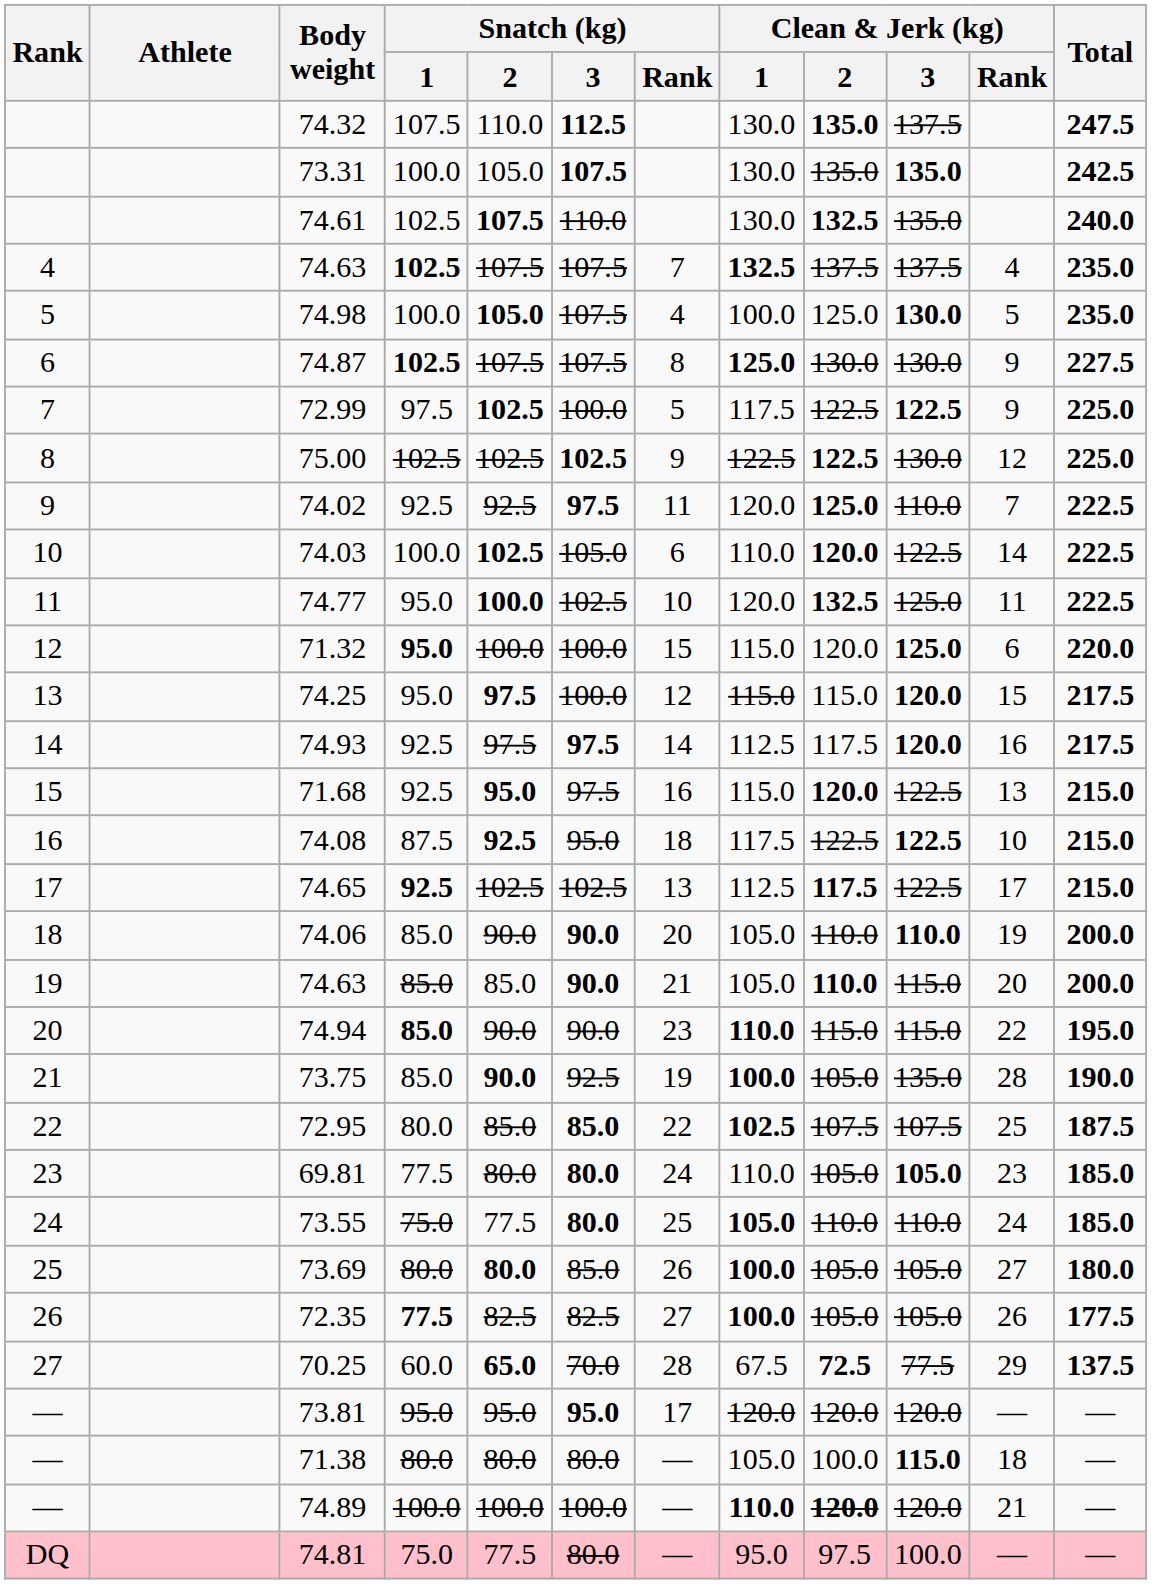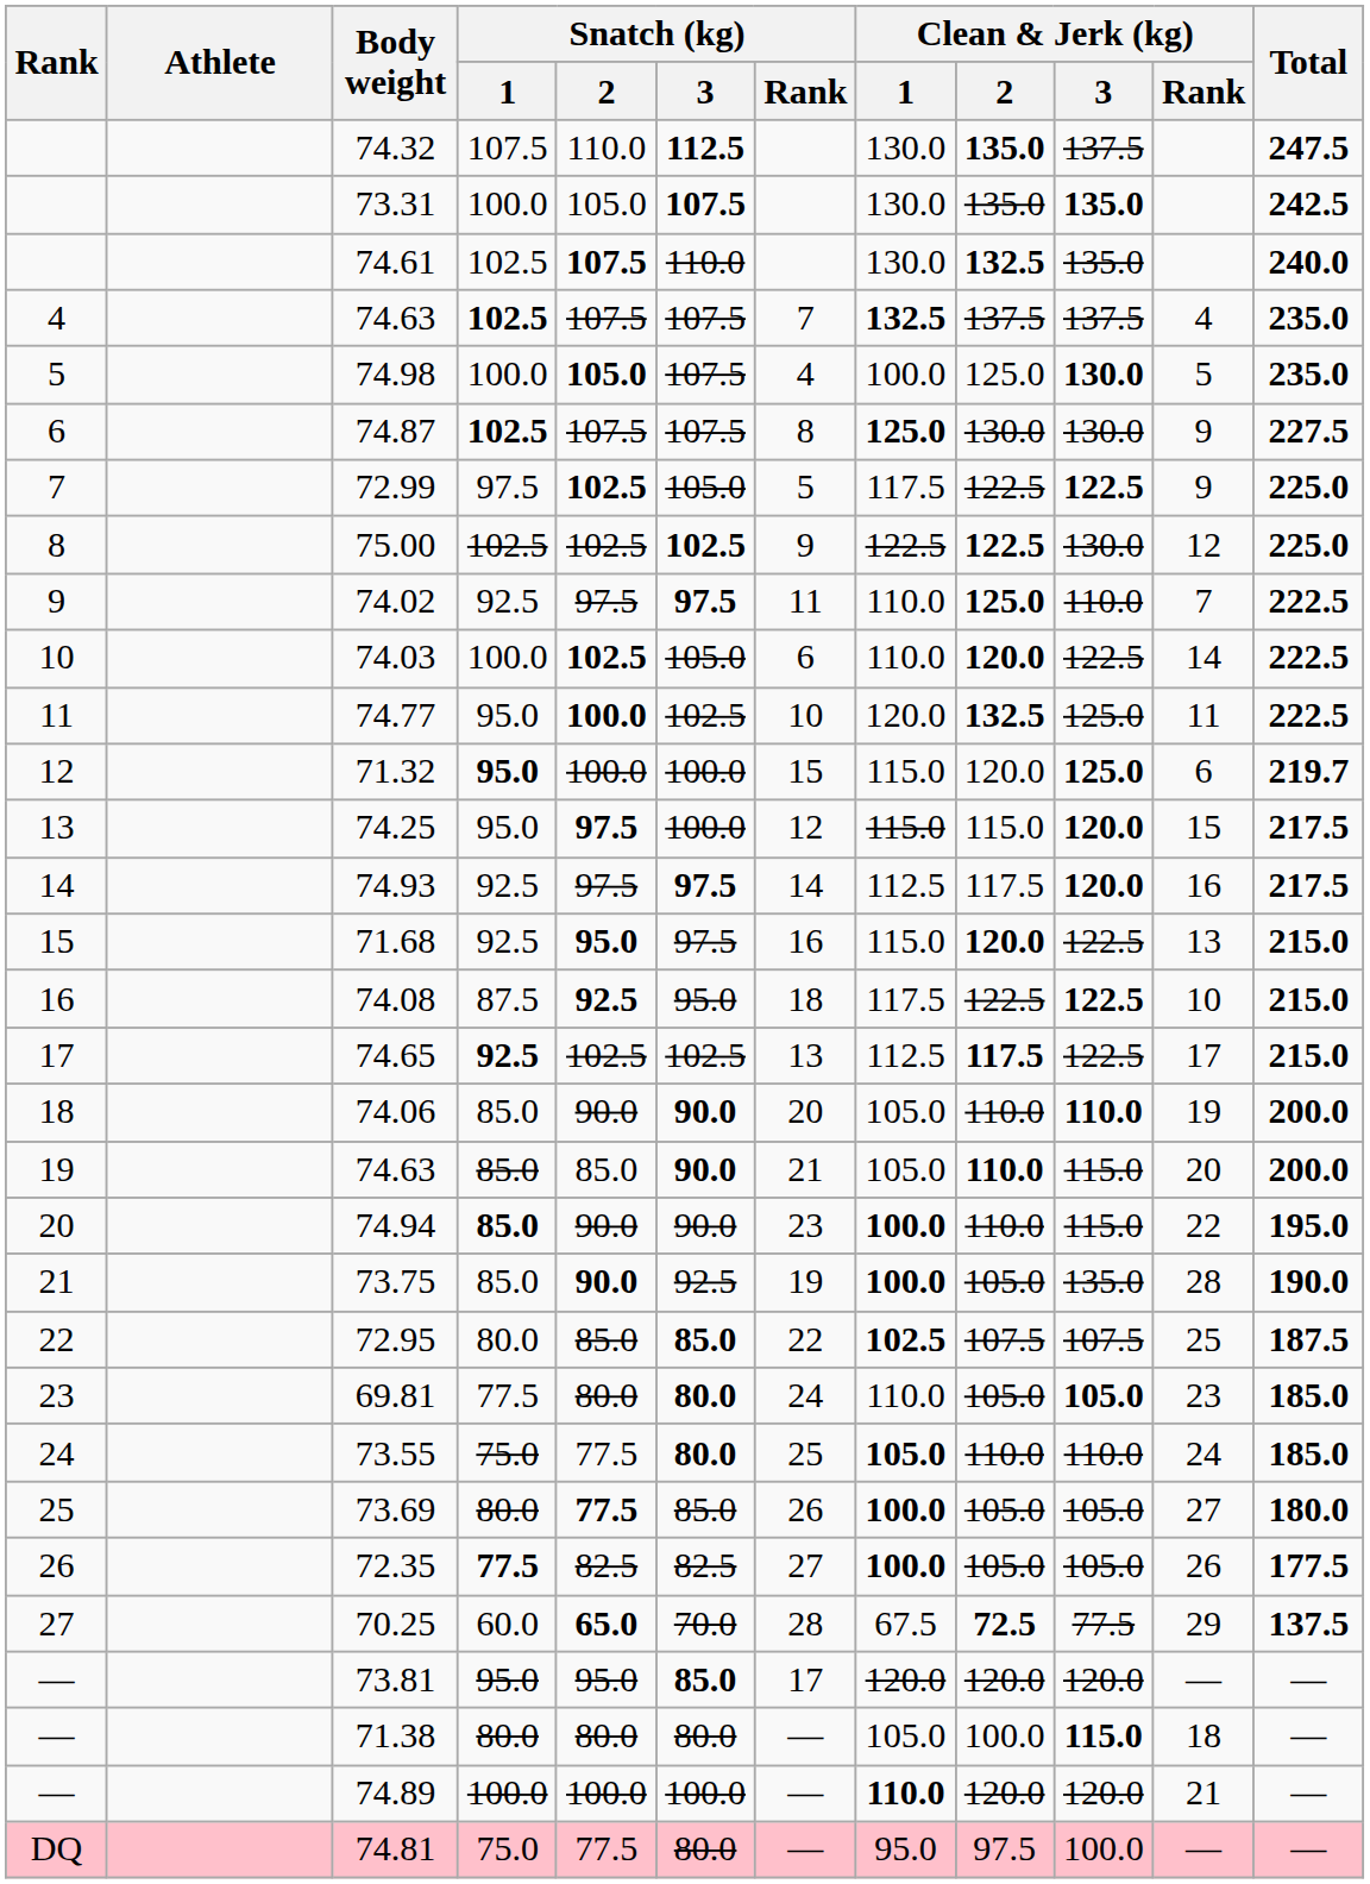72.99 | Snatch (kg) / 3: 100.0 -> 105.0
74.02 | Snatch (kg) / 2: 92.5 -> 97.5
74.02 | Clean & Jerk (kg) / 1: 120.0 -> 110.0
71.32 | Total: 220.0 -> 219.7
74.94 | Clean & Jerk (kg) / 1: 110.0 -> 100.0
74.94 | Clean & Jerk (kg) / 2: 115.0 -> 110.0
73.69 | Snatch (kg) / 2: 80.0 -> 77.5
73.81 | Snatch (kg) / 3: 95.0 -> 85.0
74.89 | Clean & Jerk (kg) / 2: bold -> normal
